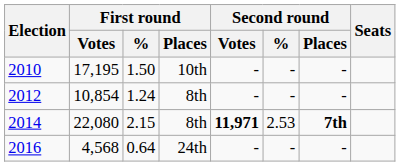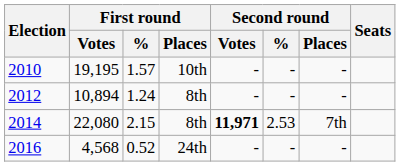2010 | First round / Votes: 17,195 -> 19,195
2010 | First round / %: 1.50 -> 1.57
2012 | First round / Votes: 10,854 -> 10,894
2014 | Second round / Places: bold -> normal
2016 | First round / %: 0.64 -> 0.52
